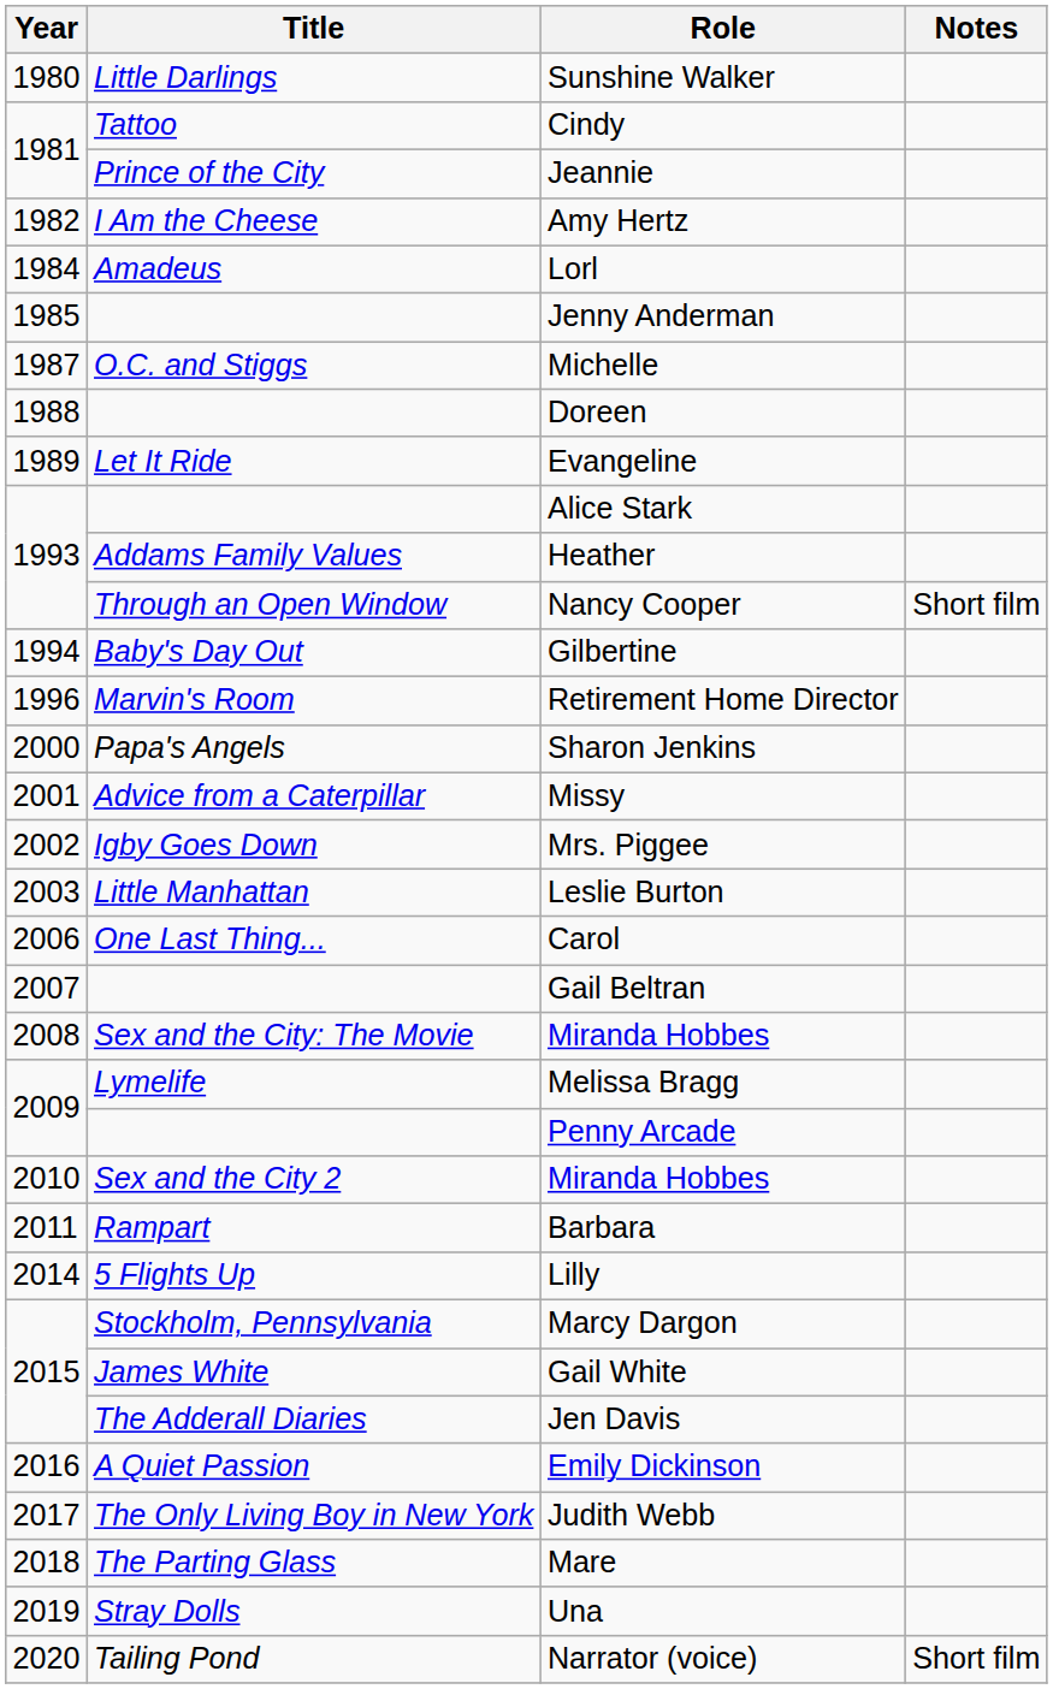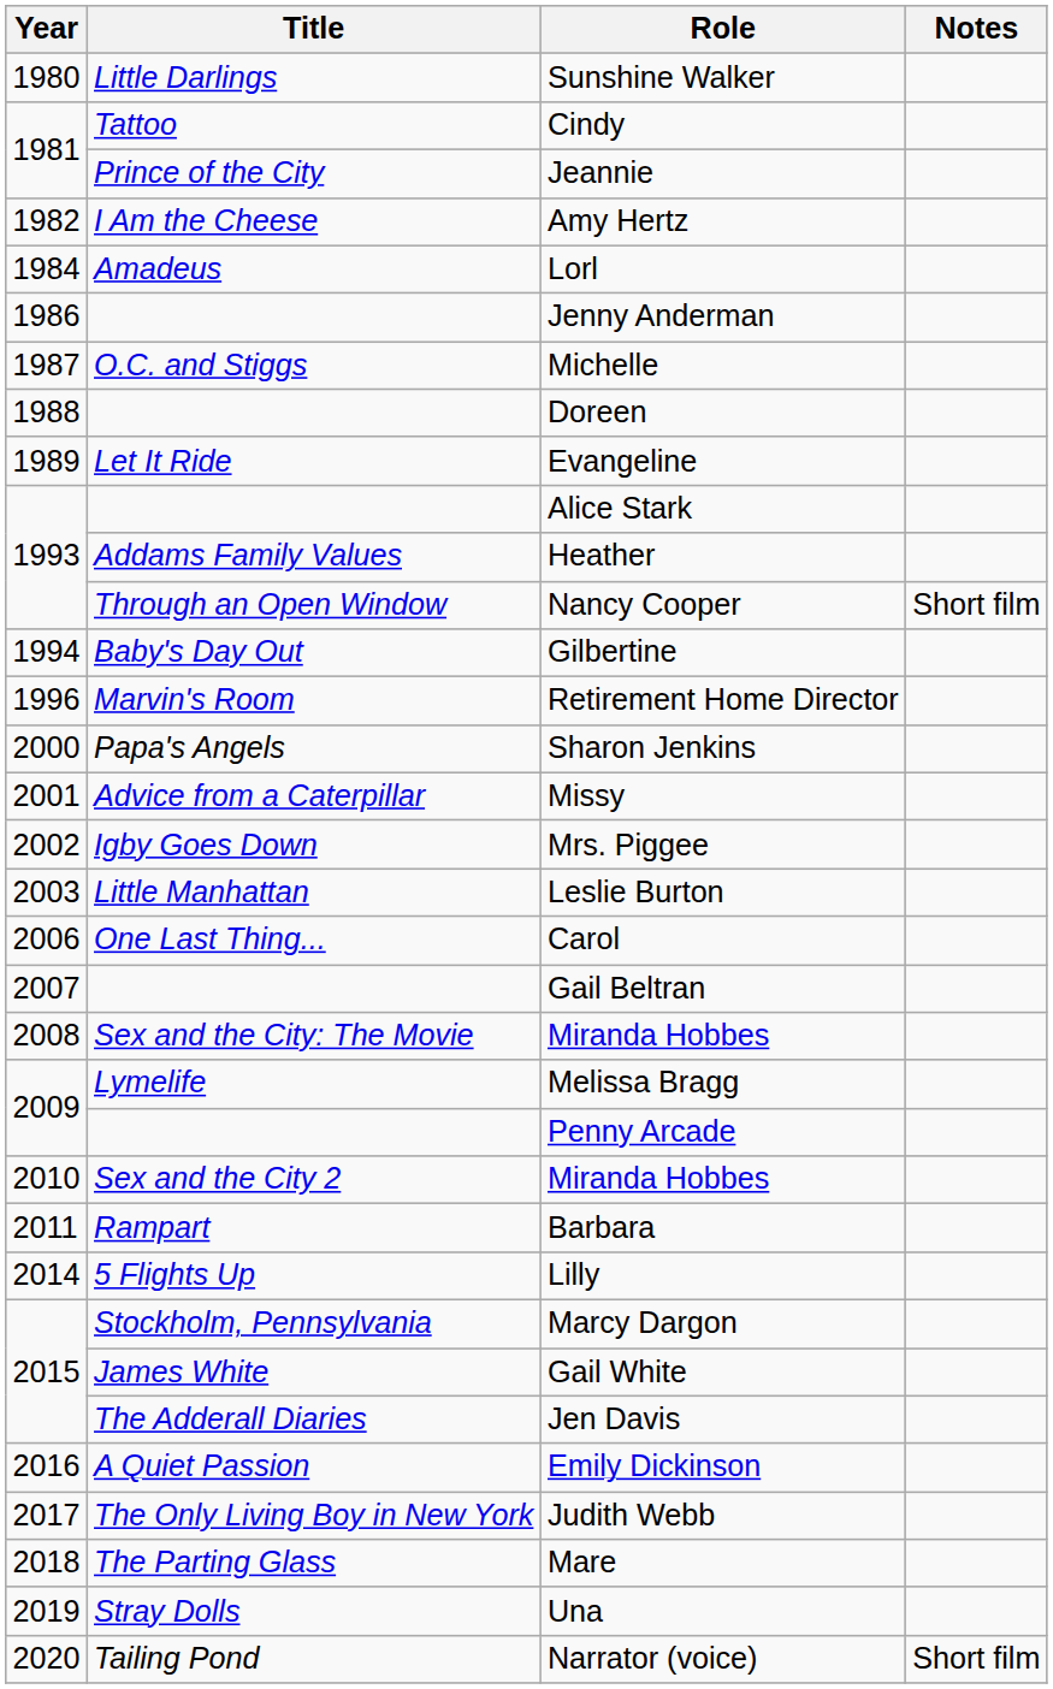Jenny Anderman | Year: 1985 -> 1986
